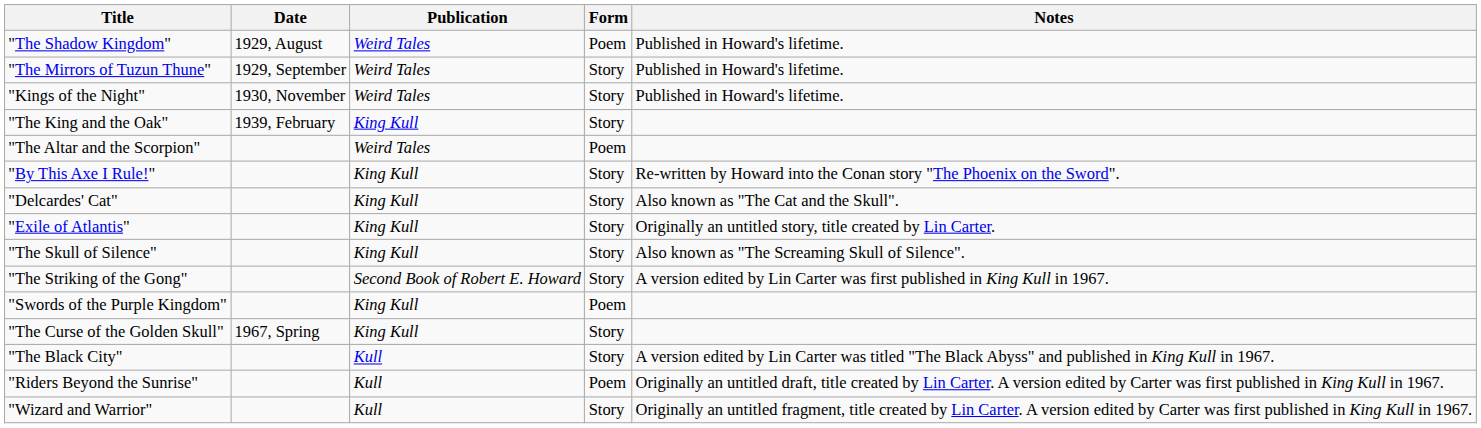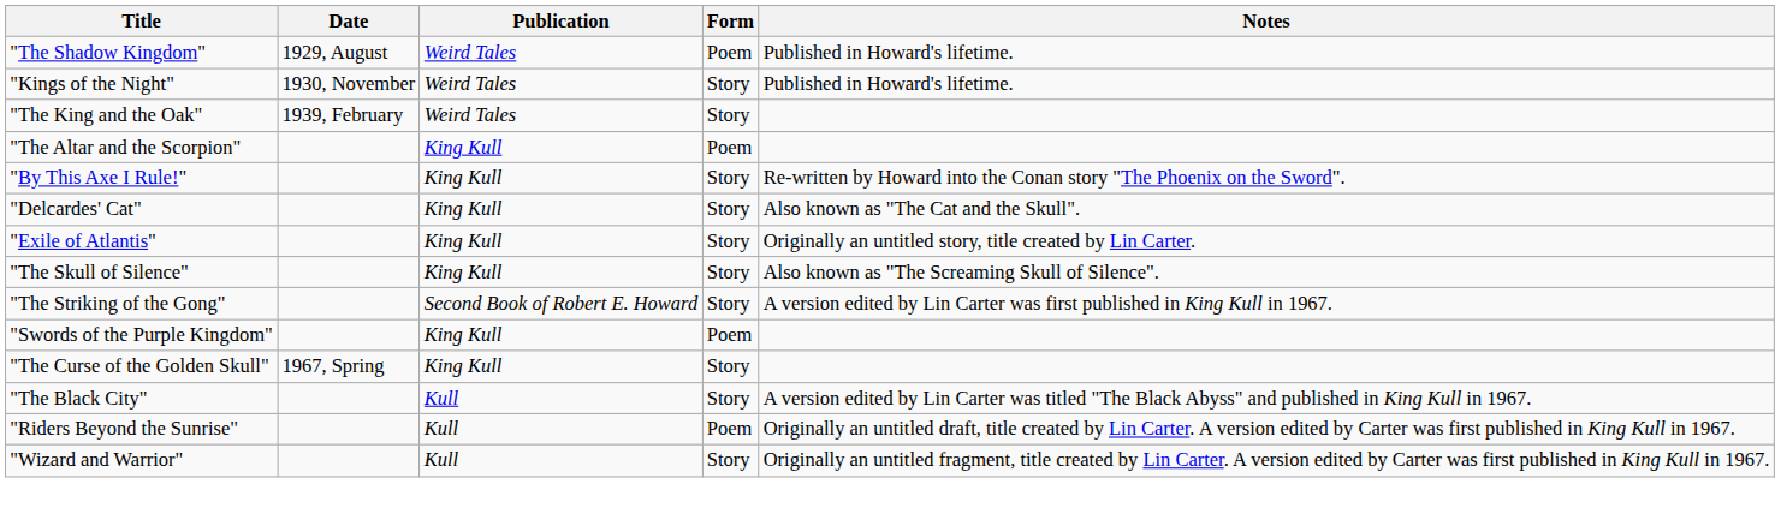- row: "The Mirrors of Tuzun Thune" | 1929, September | Weird Tales | Story | Published in Howard's lifetime.
"The King and the Oak" | Publication: King Kull -> Weird Tales
"The Altar and the Scorpion" | Publication: Weird Tales -> King Kull
